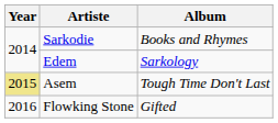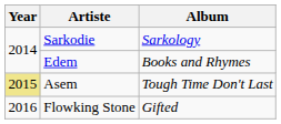Sarkodie | Album: Books and Rhymes -> Sarkology
Edem | Album: Sarkology -> Books and Rhymes
